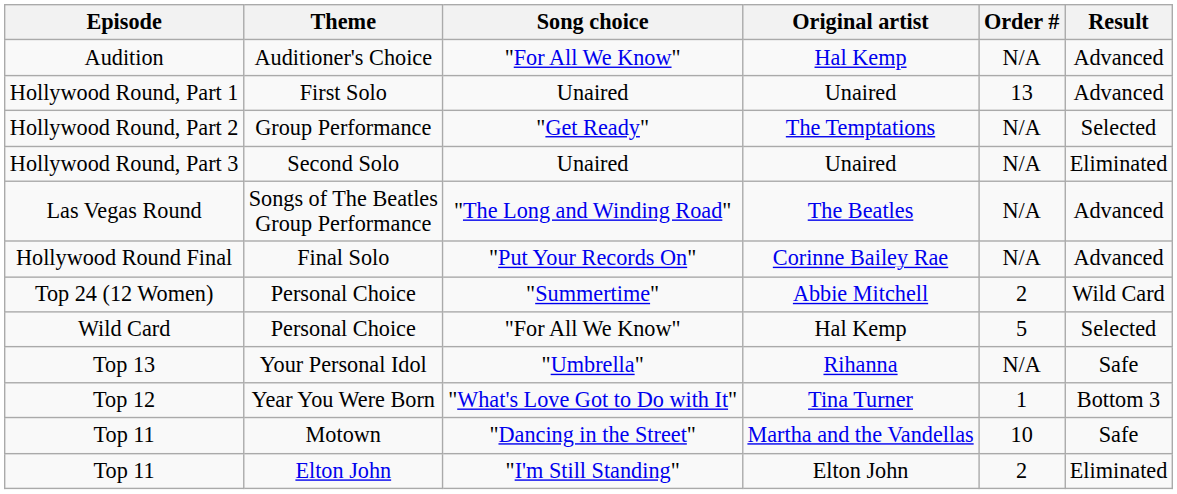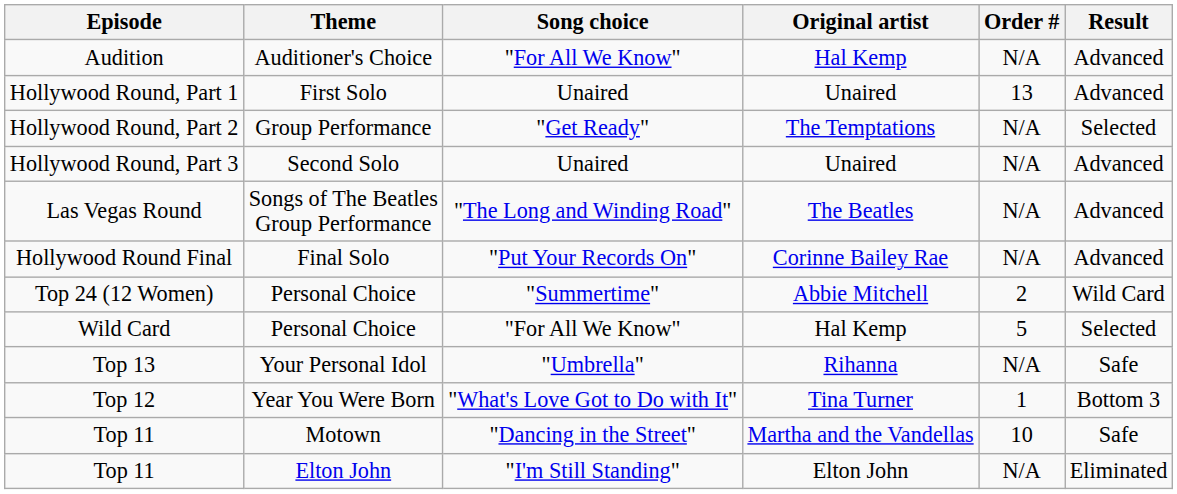Hollywood Round, Part 3 | Result: Eliminated -> Advanced
Top 11 / Elton John | Order #: 2 -> N/A
